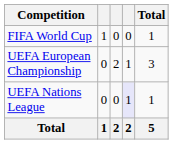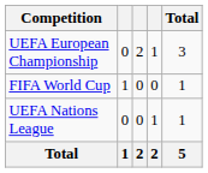rows swapped: FIFA World Cup <-> UEFA European Championship
UEFA Nations League | column 4: lavender background -> no background
